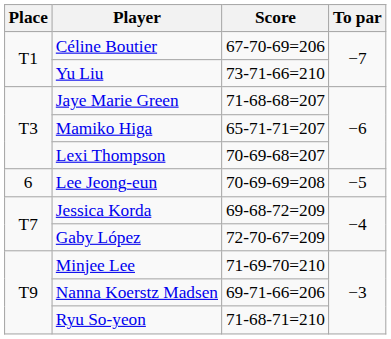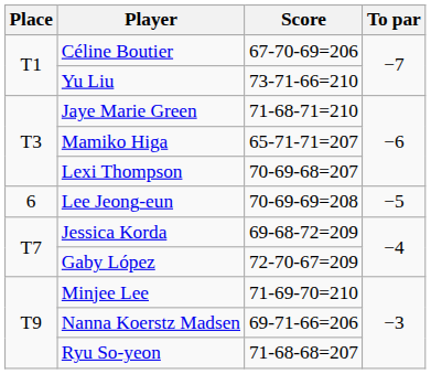Jaye Marie Green | Score: 71-68-68=207 -> 71-68-71=210
Ryu So-yeon | Score: 71-68-71=210 -> 71-68-68=207
